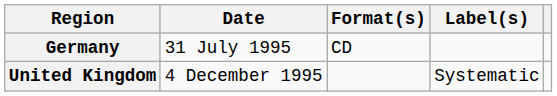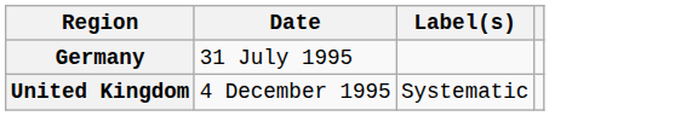- column: Format(s) | CD
